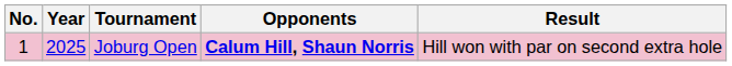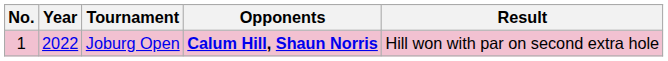Joburg Open | Year: 2025 -> 2022
